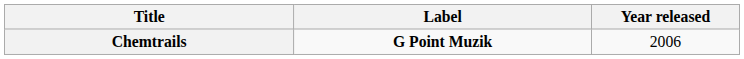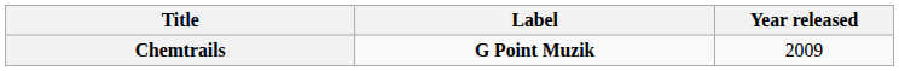Chemtrails | Year released: 2006 -> 2009
